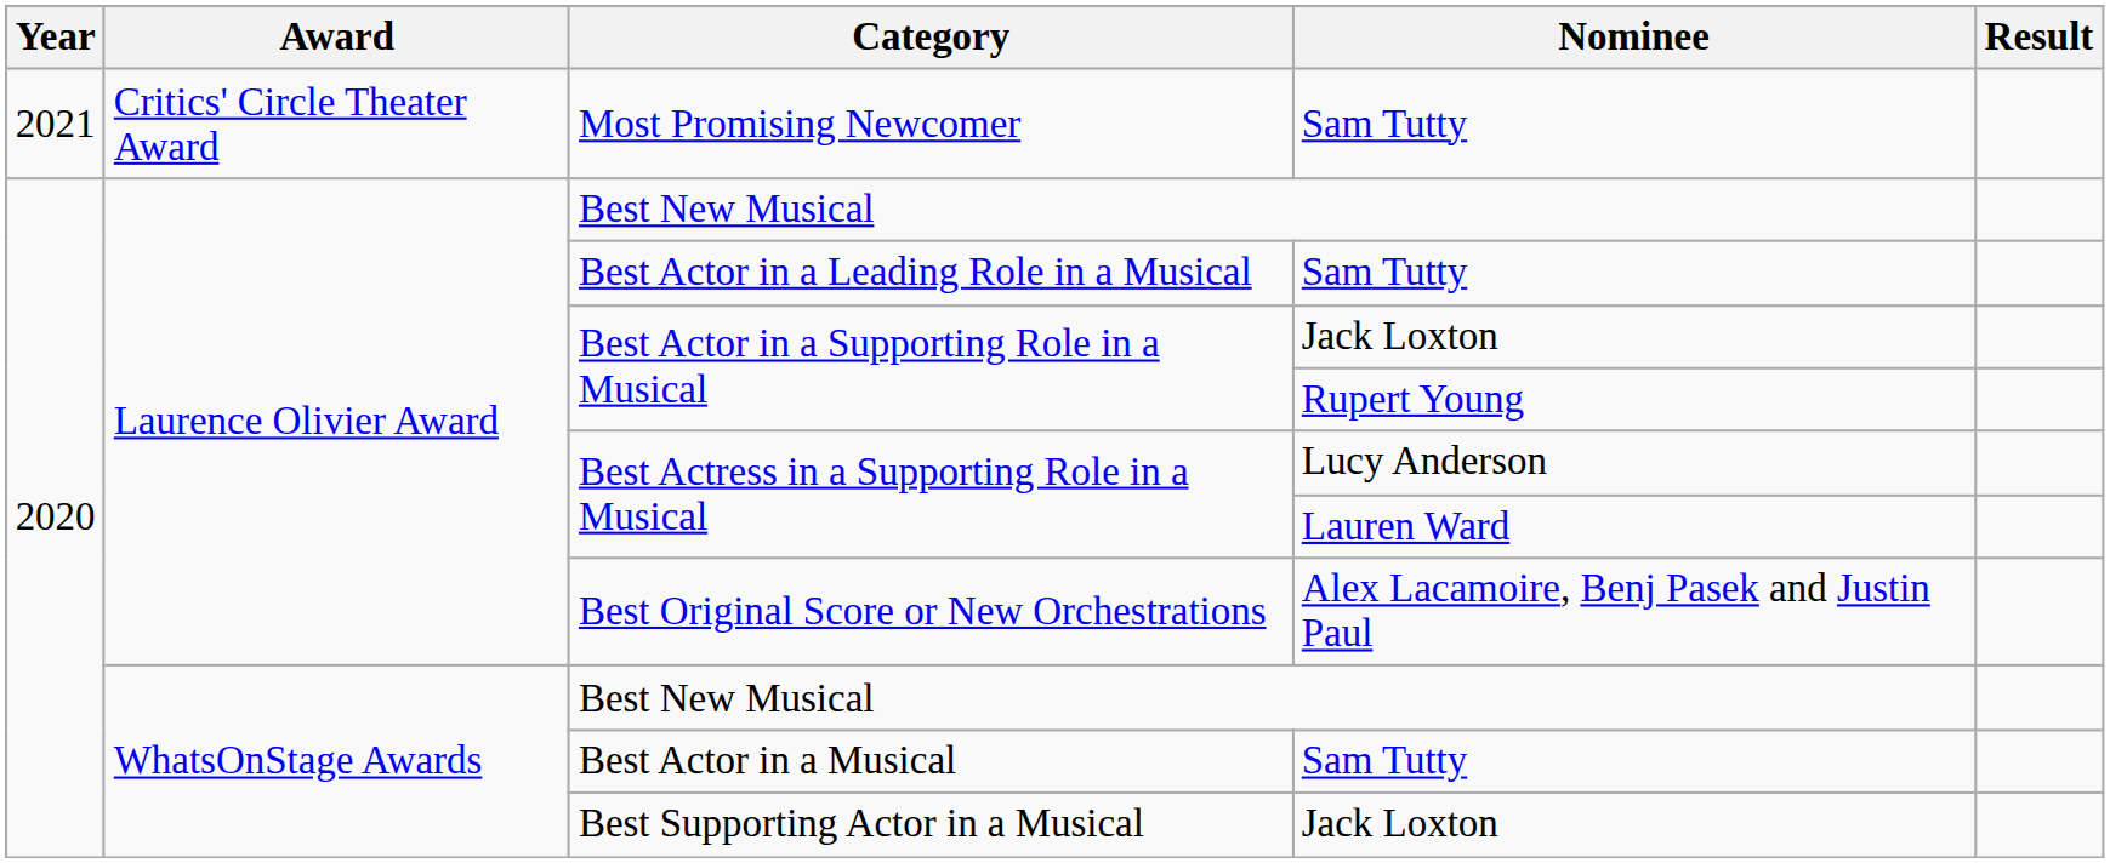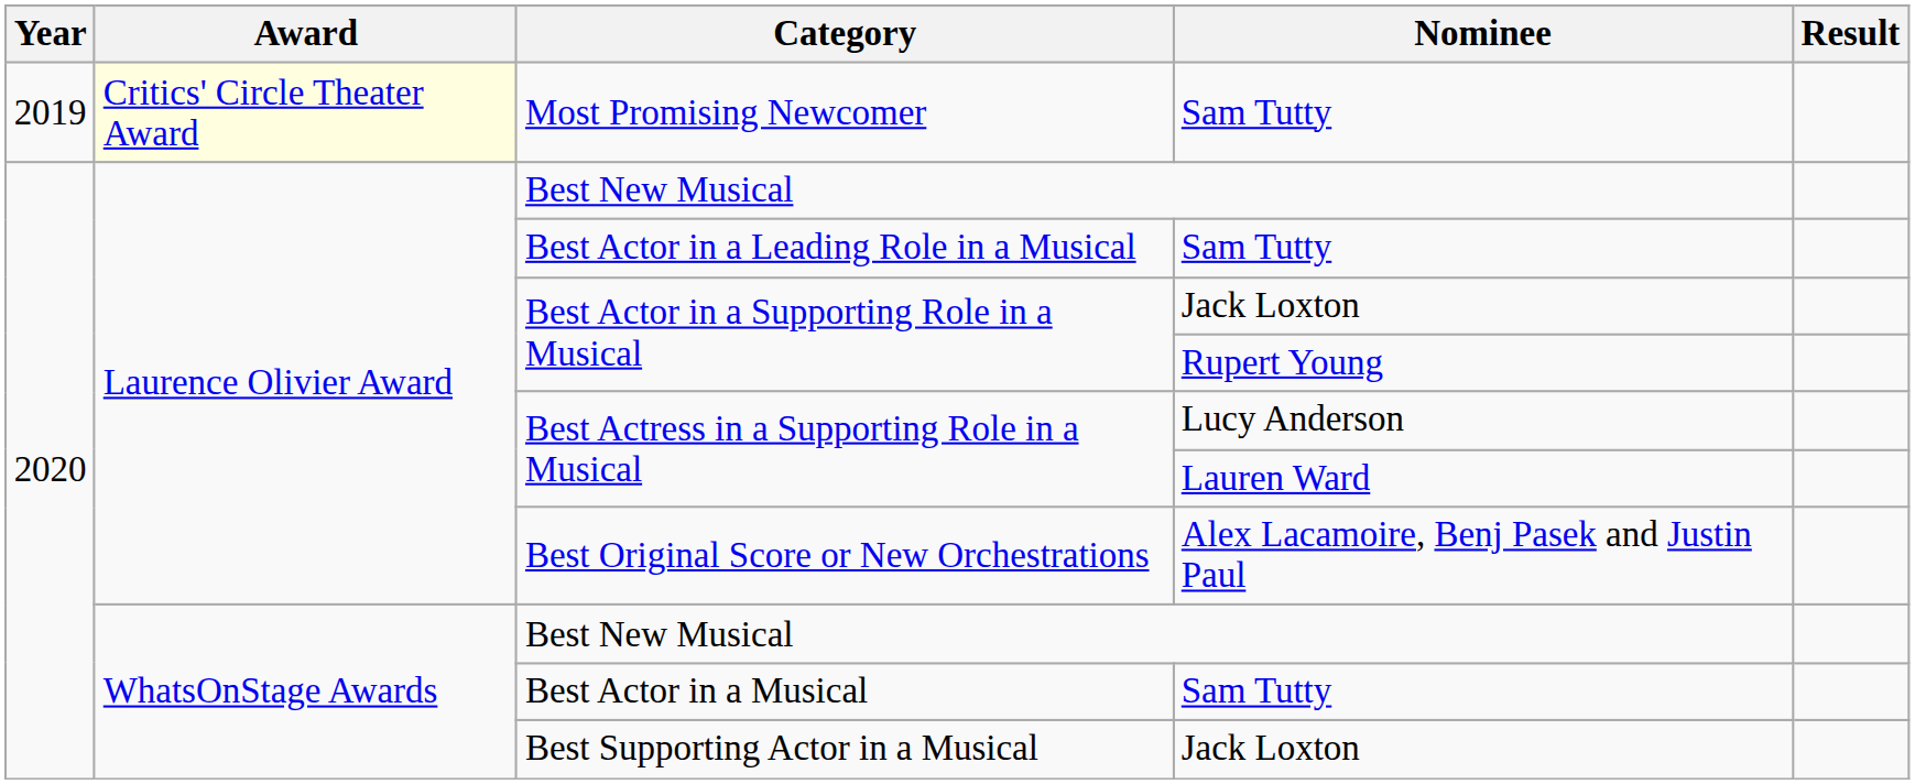Most Promising Newcomer | Year: 2021 -> 2019
Most Promising Newcomer | Award: no background -> lightyellow background
